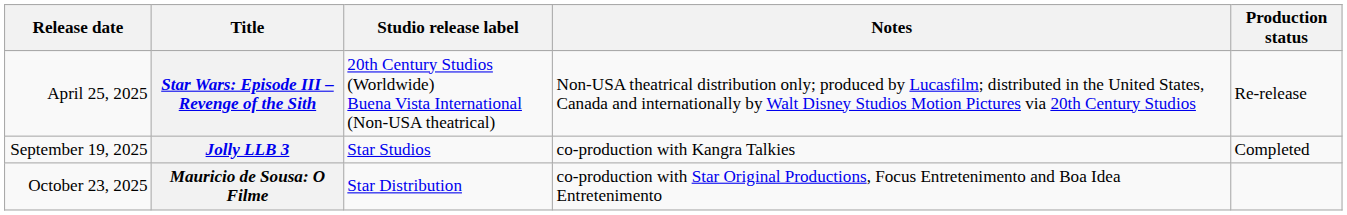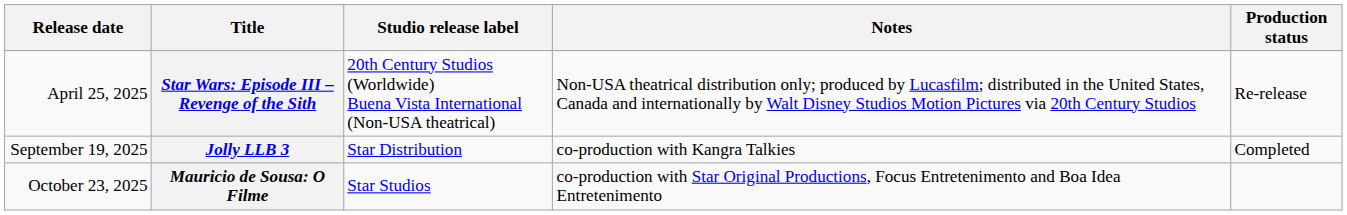Jolly LLB 3 | Studio release label: Star Studios -> Star Distribution
Mauricio de Sousa: O Filme | Studio release label: Star Distribution -> Star Studios
